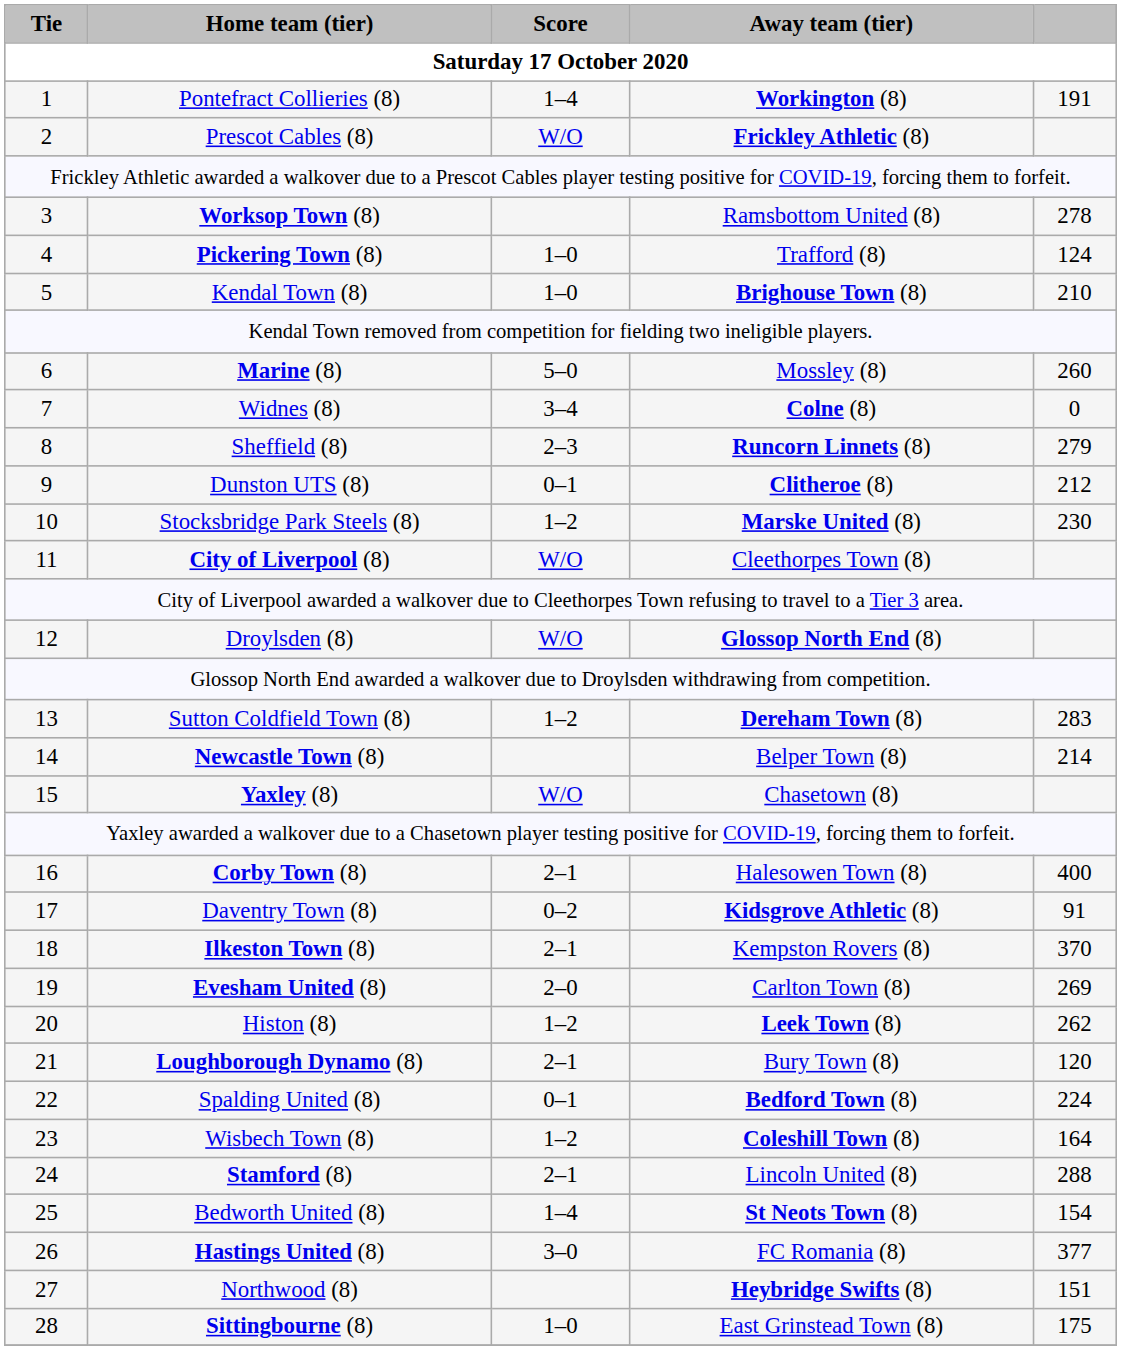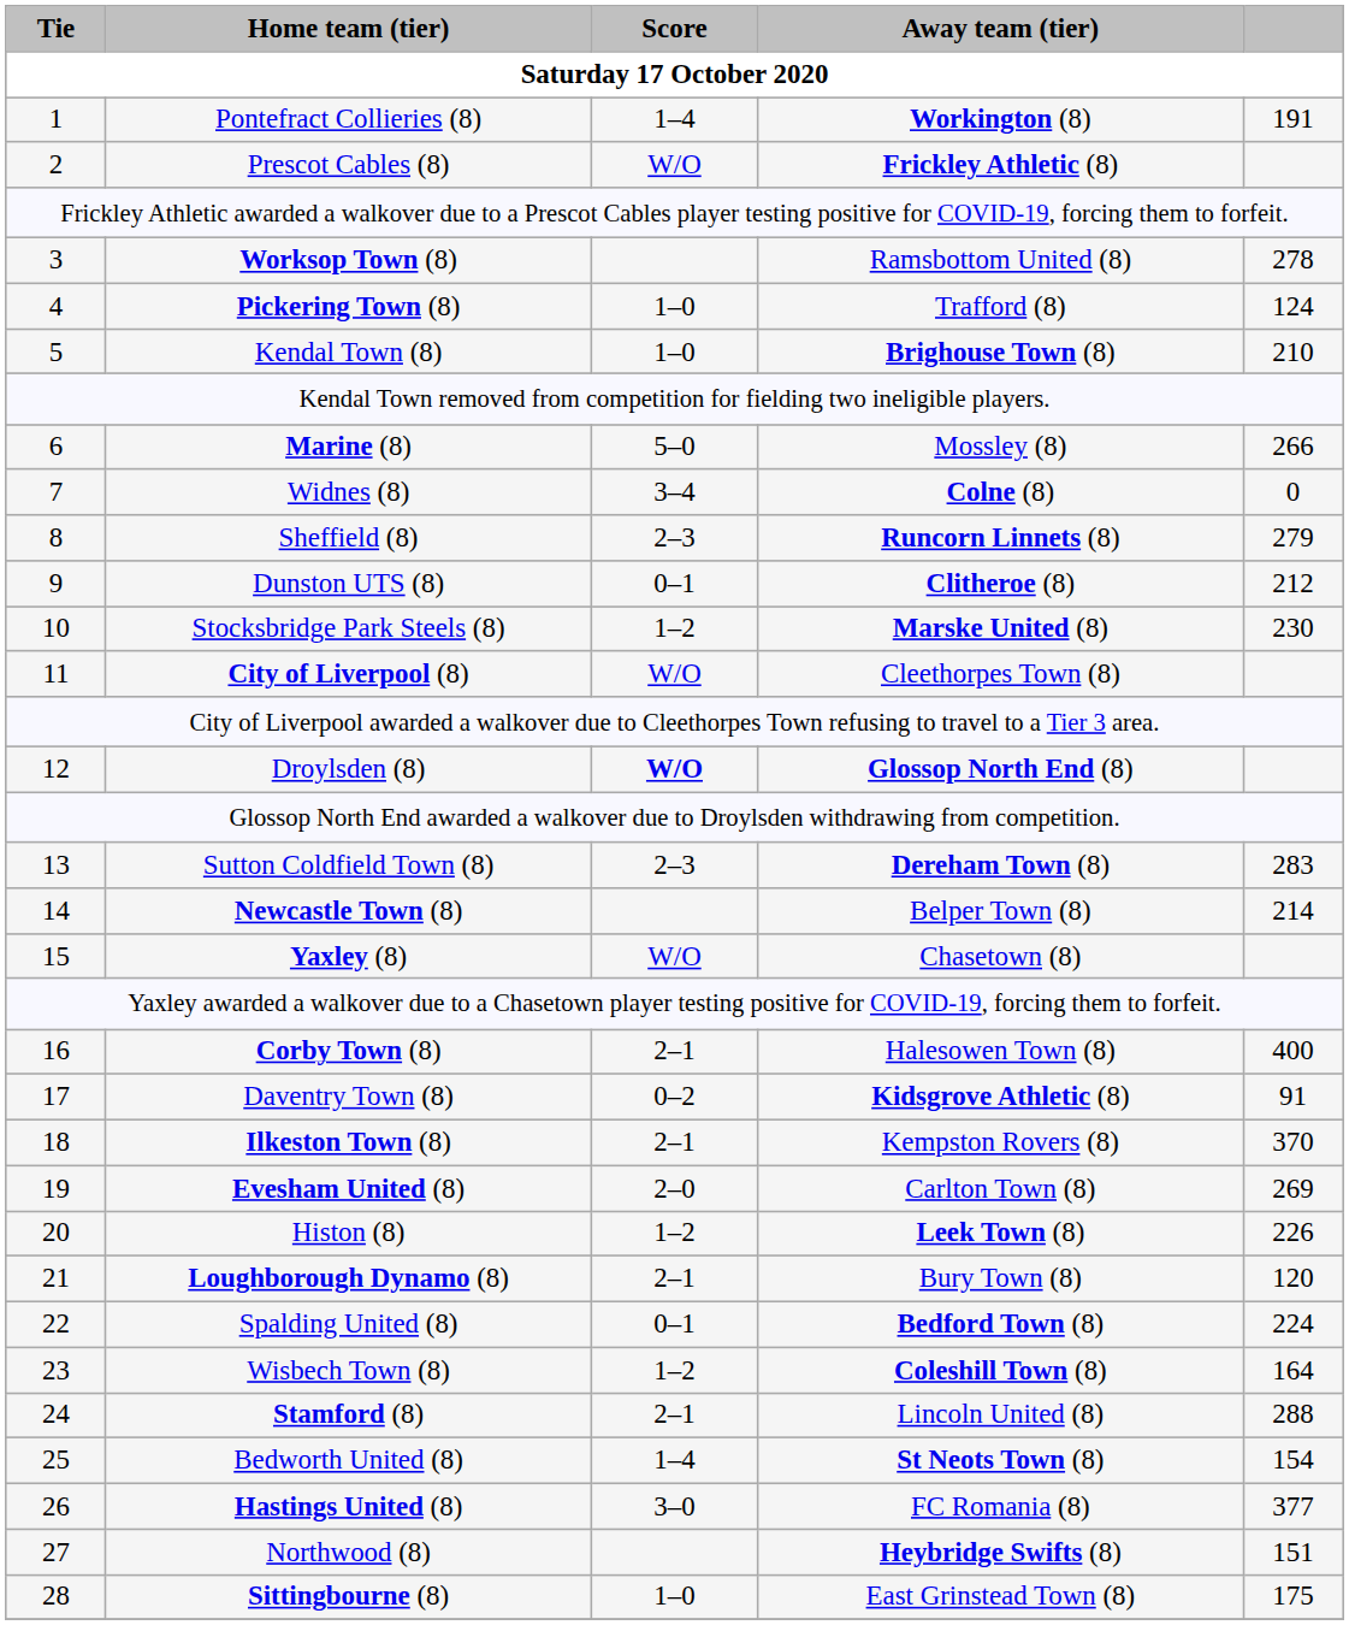Marine (8) | column 5: 260 -> 266
Droylsden (8) | Score: normal -> bold
Sutton Coldfield Town (8) | Score: 1–2 -> 2–3
Histon (8) | column 5: 262 -> 226
